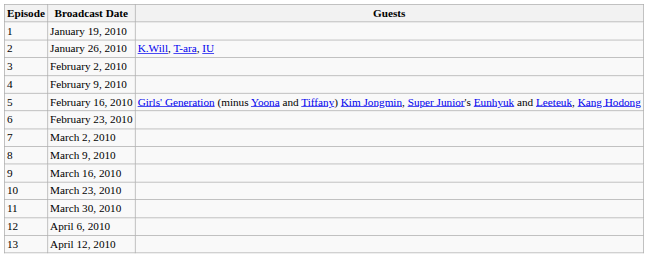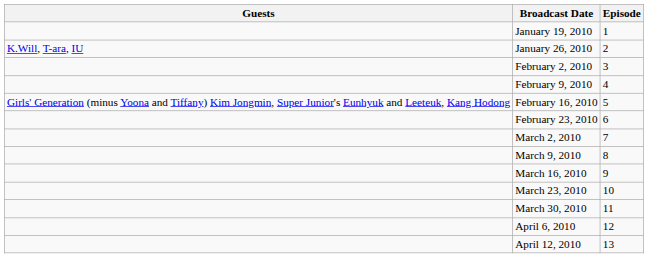columns swapped: Episode <-> Guests
